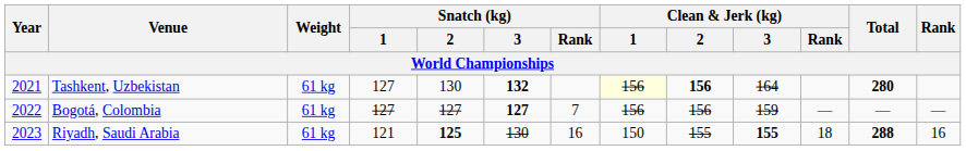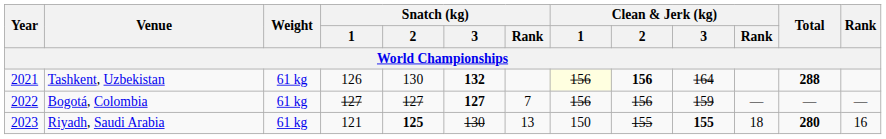Tashkent, Uzbekistan | Snatch (kg) / 1: 127 -> 126
Tashkent, Uzbekistan | Total: 280 -> 288
Riyadh, Saudi Arabia | Snatch (kg) / Rank: 16 -> 13
Riyadh, Saudi Arabia | Total: 288 -> 280
